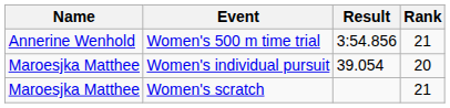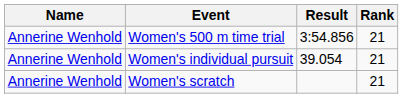Women's individual pursuit | Name: Maroesjka Matthee -> Annerine Wenhold
Women's individual pursuit | Rank: 20 -> 21
Women's scratch | Name: Maroesjka Matthee -> Annerine Wenhold
